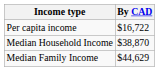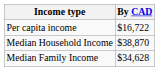Median Family Income | By CAD: $44,629 -> $34,628
